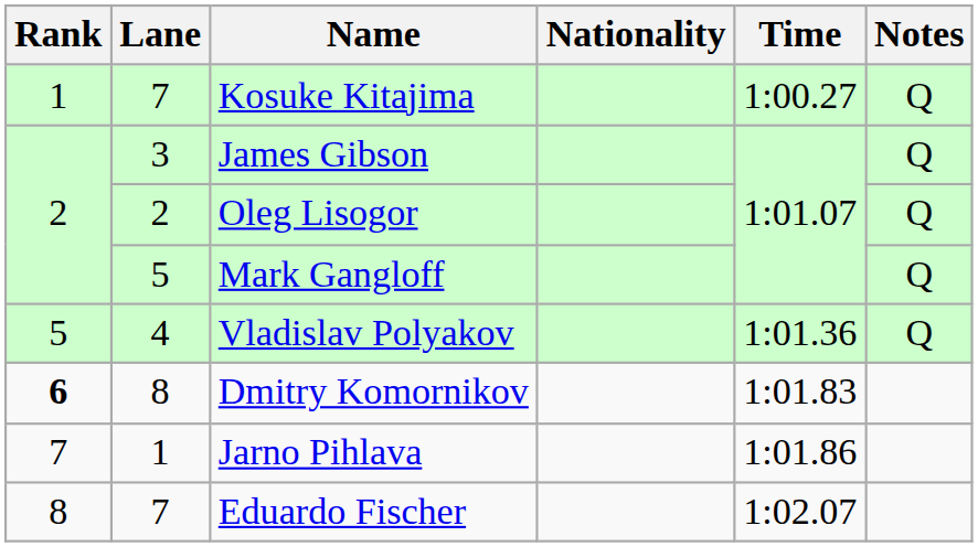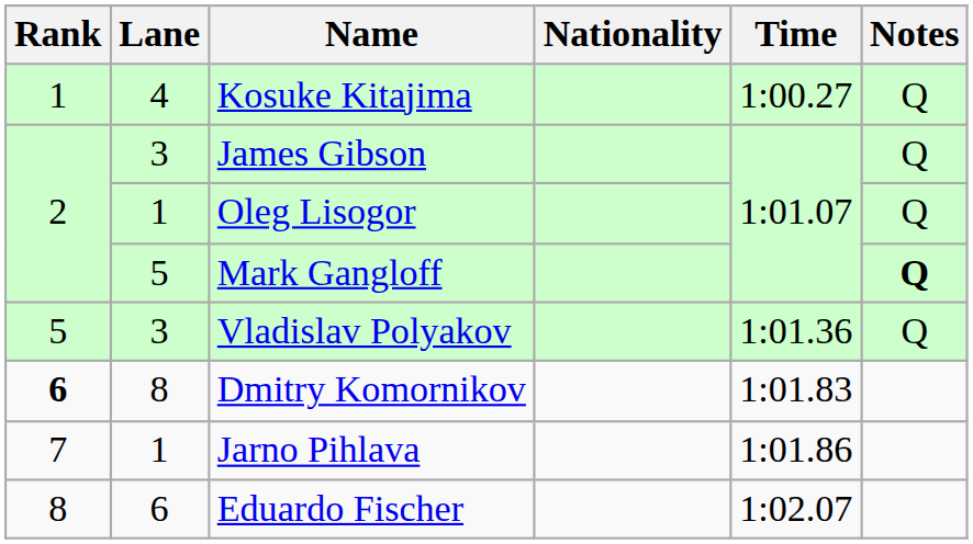Kosuke Kitajima | Lane: 7 -> 4
Oleg Lisogor | Lane: 2 -> 1
Mark Gangloff | Notes: normal -> bold
Vladislav Polyakov | Lane: 4 -> 3
Eduardo Fischer | Lane: 7 -> 6
